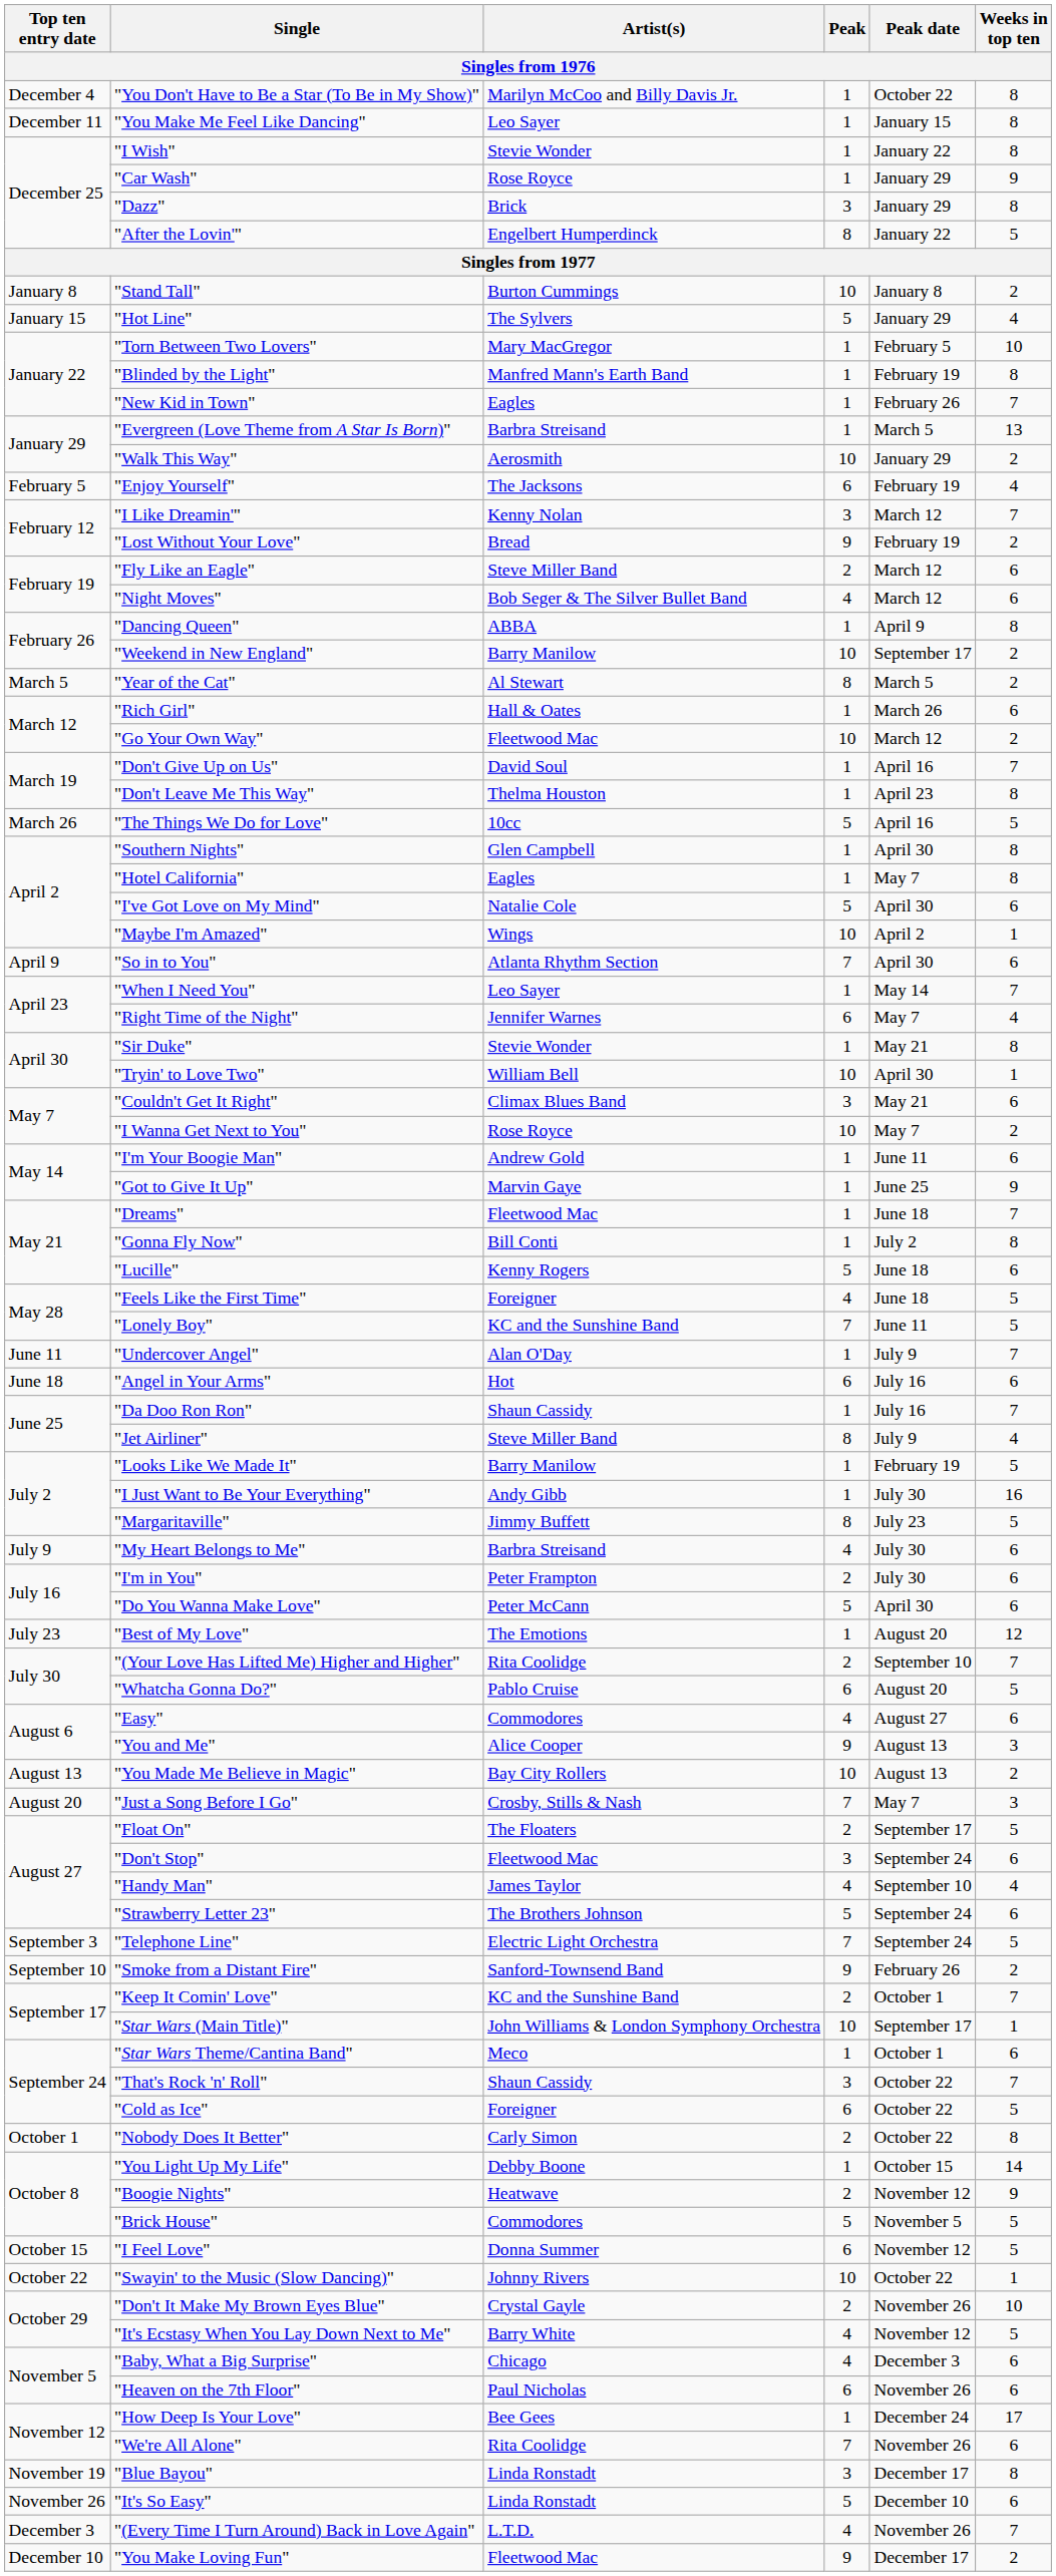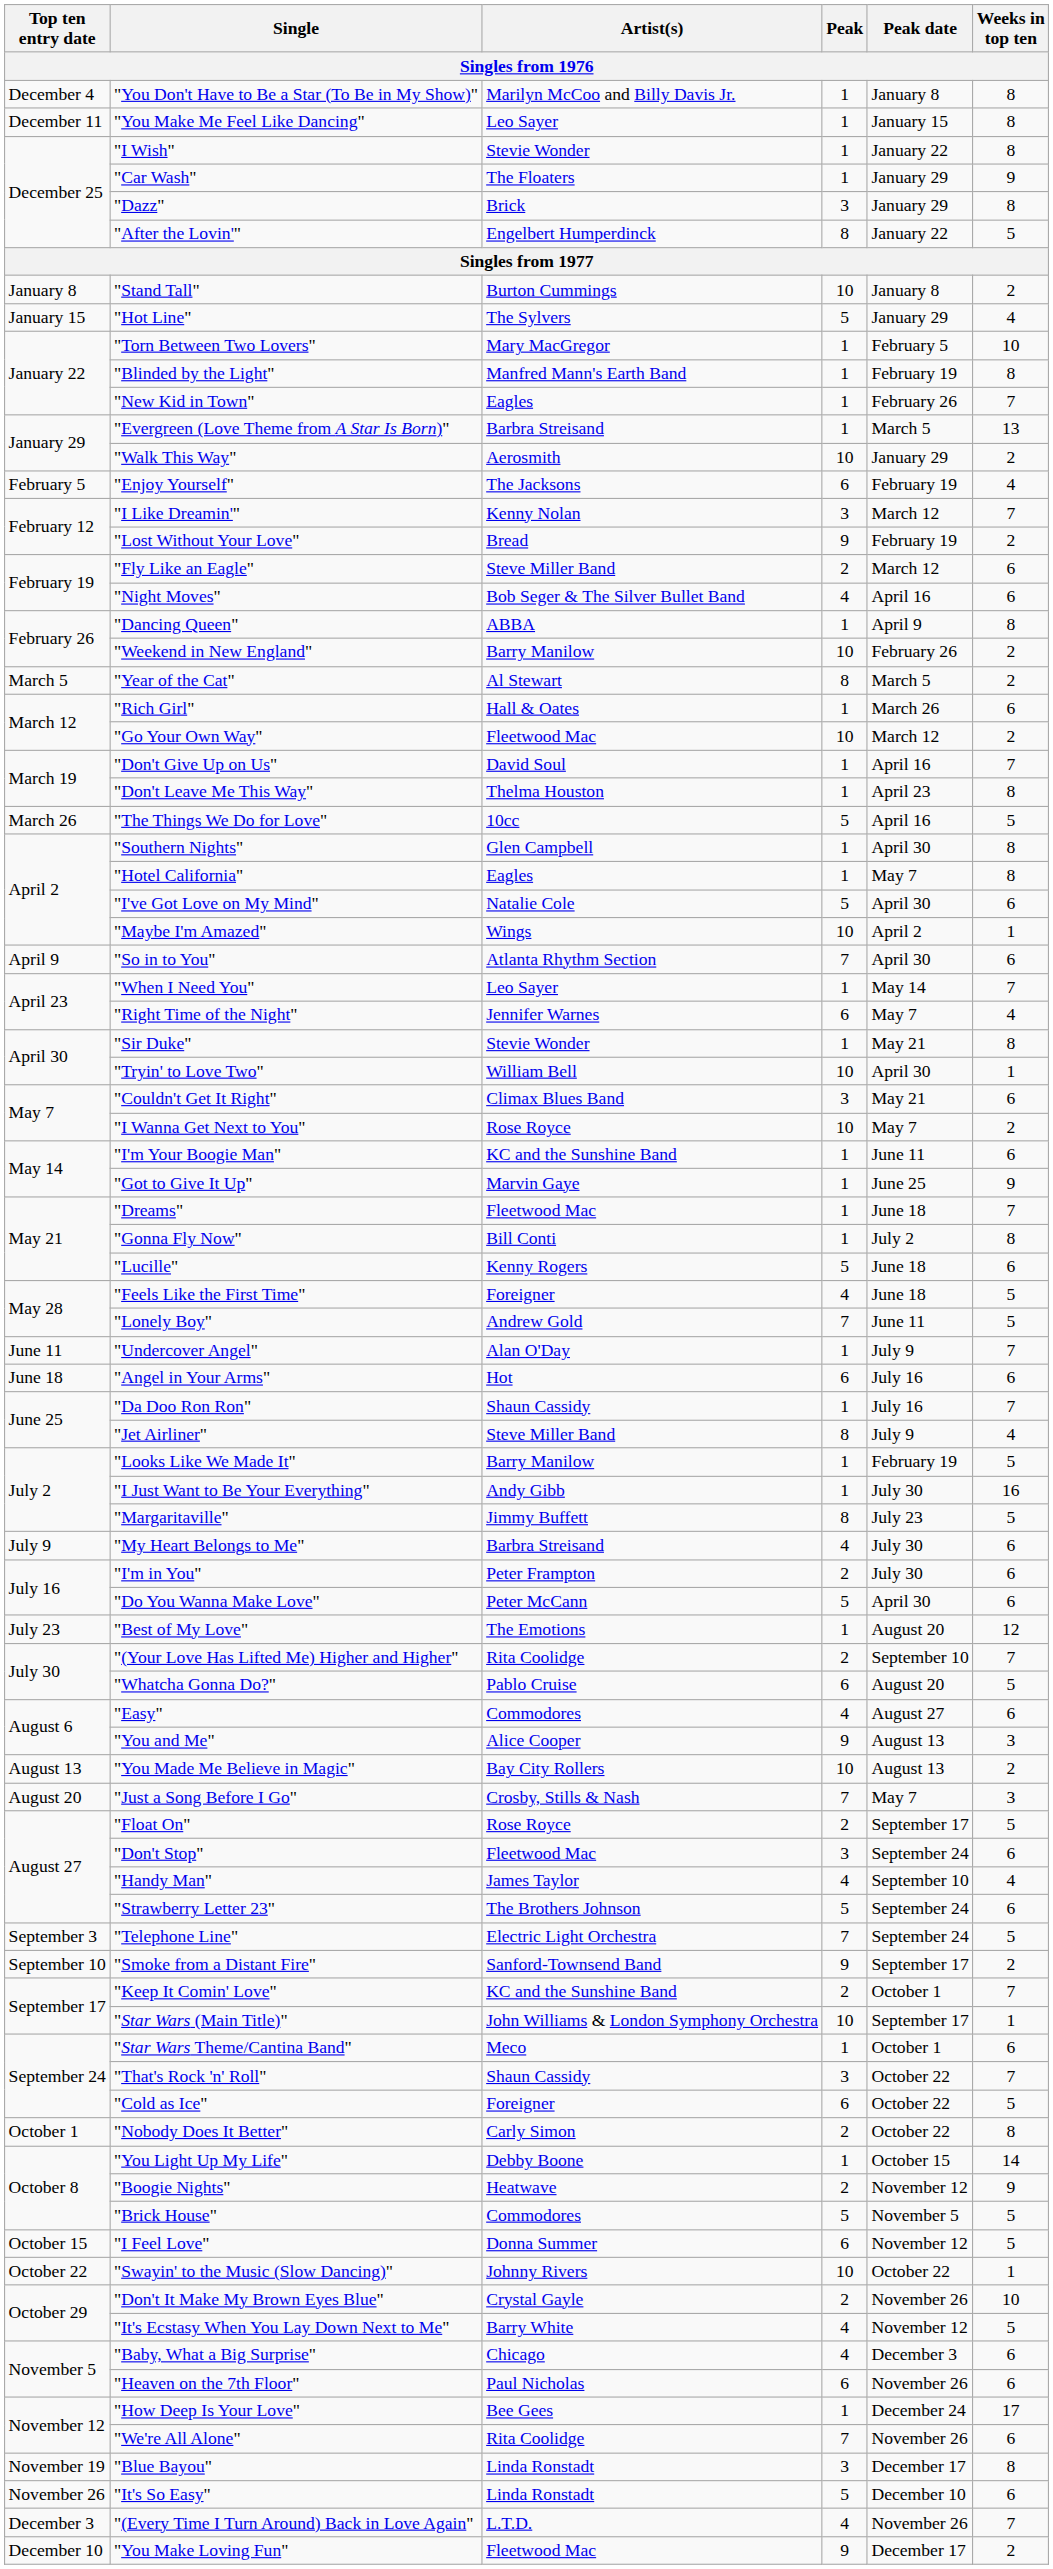"You Don't Have to Be a Star (To Be in My Show)" | Peak date: October 22 -> January 8
"Car Wash" | Artist(s): Rose Royce -> The Floaters
"Night Moves" | Peak date: March 12 -> April 16
"Weekend in New England" | Peak date: September 17 -> February 26
"I'm Your Boogie Man" | Artist(s): Andrew Gold -> KC and the Sunshine Band
"Lonely Boy" | Artist(s): KC and the Sunshine Band -> Andrew Gold
"Float On" | Artist(s): The Floaters -> Rose Royce
"Smoke from a Distant Fire" | Peak date: February 26 -> September 17
